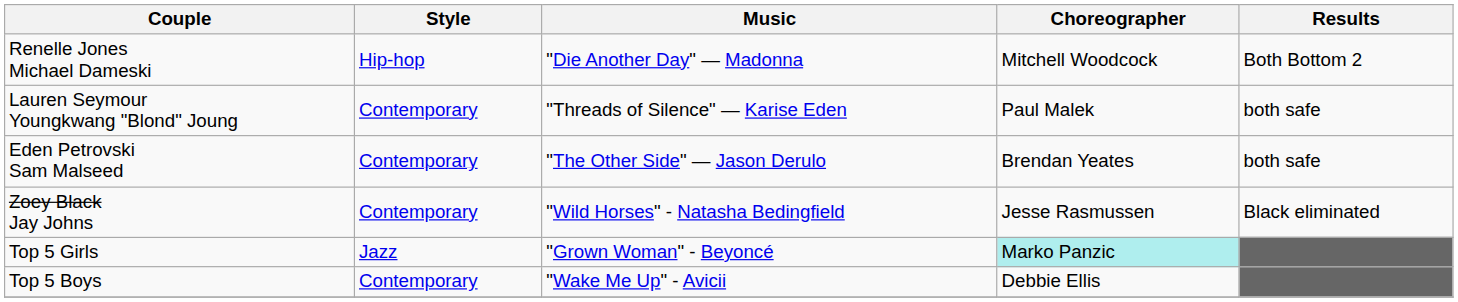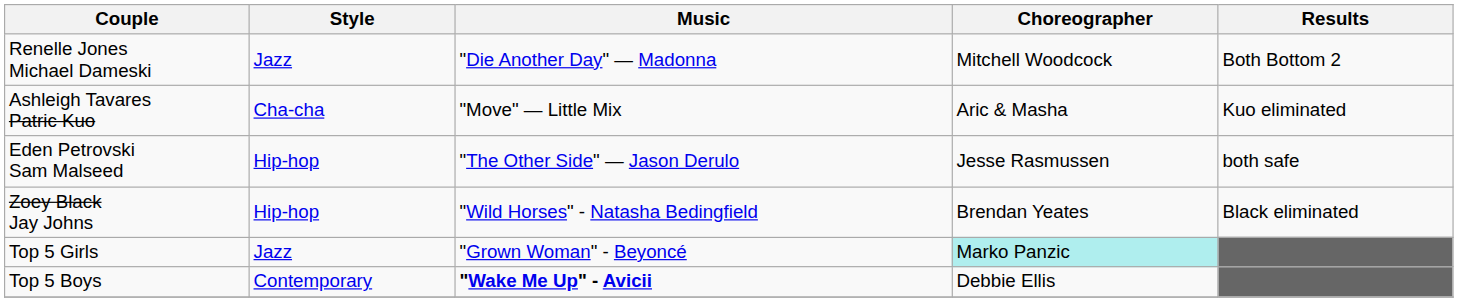Renelle Jones Michael Dameski | Style: Hip-hop -> Jazz
+ row: Ashleigh Tavares Patric Kuo | Cha-cha | "Move" — Little Mix | Aric & Masha | Kuo eliminated
- row: Lauren Seymour Youngkwang "Blond" Joung | Contemporary | "Threads of Silence" — Karise Eden | Paul Malek | both safe
Eden Petrovski Sam Malseed | Style: Contemporary -> Hip-hop
Eden Petrovski Sam Malseed | Choreographer: Brendan Yeates -> Jesse Rasmussen
Zoey Black Jay Johns | Style: Contemporary -> Hip-hop
Zoey Black Jay Johns | Choreographer: Jesse Rasmussen -> Brendan Yeates
Top 5 Boys | Music: normal -> bold
